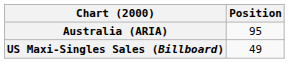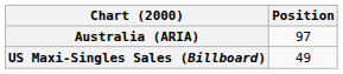Australia (ARIA) | Position: 95 -> 97
